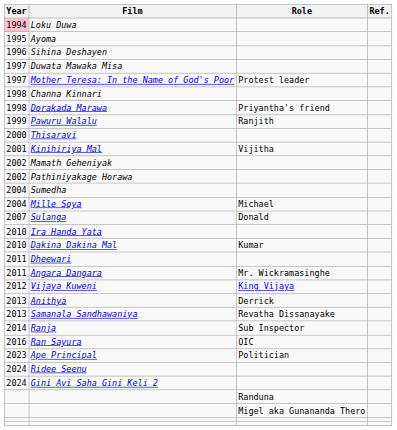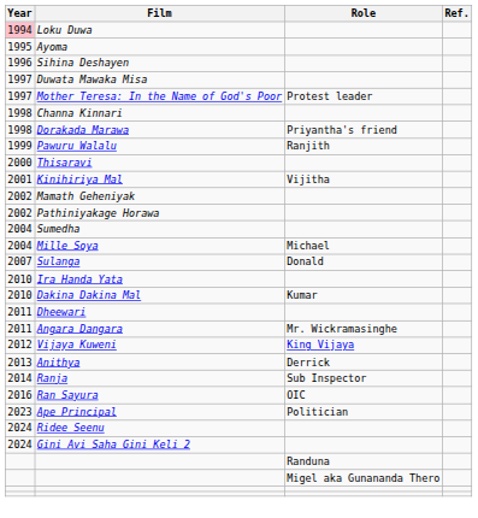- row: 2013 | Samanala Sandhawaniya | Revatha Dissanayake
